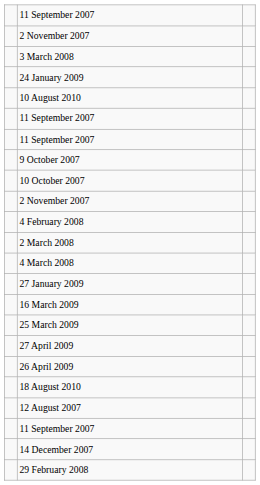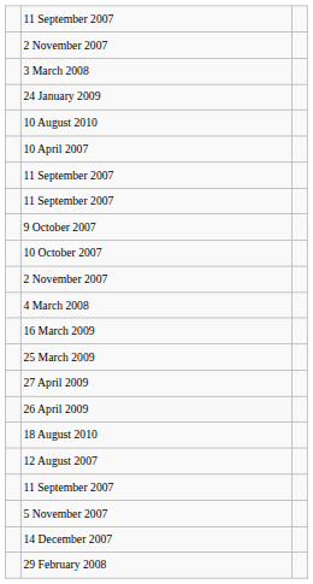+ row: 10 April 2007
- row: 4 February 2008
- row: 2 March 2008
- row: 27 January 2009
+ row: 5 November 2007
